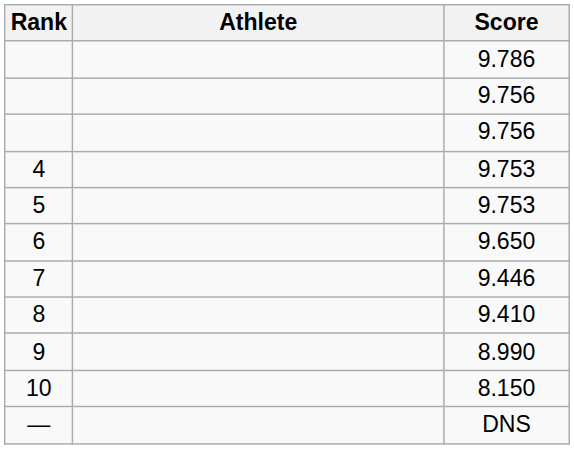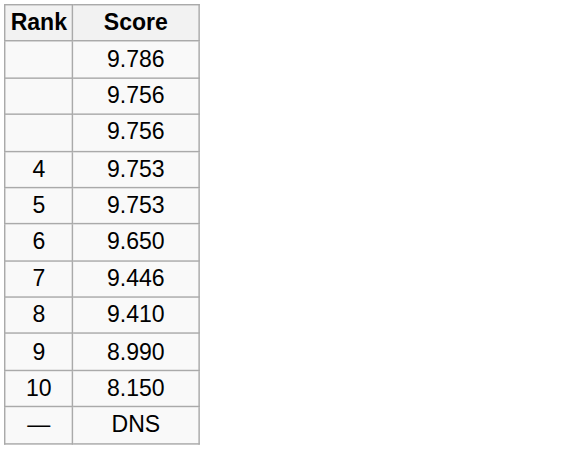- column: Athlete
